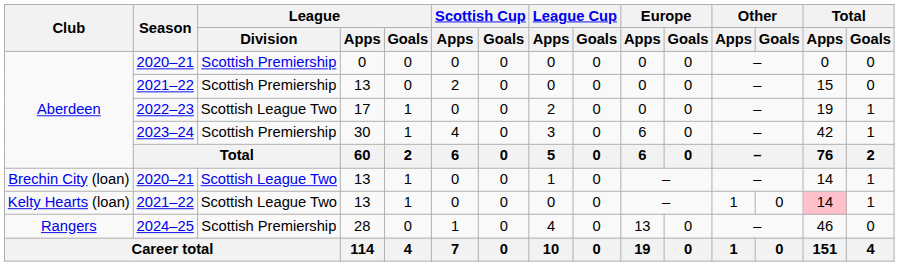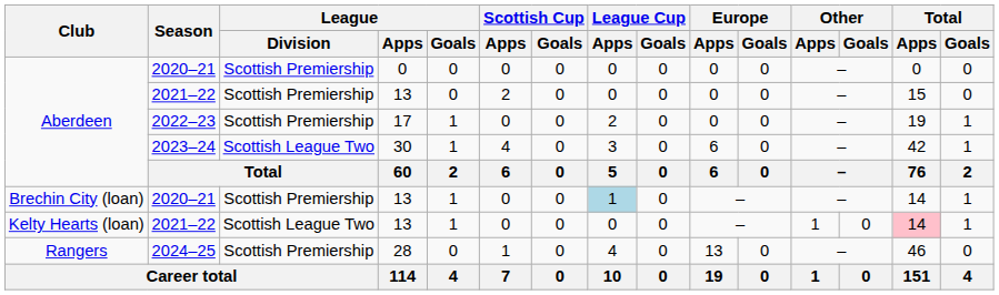2022–23 | League / Division: Scottish League Two -> Scottish Premiership
2023–24 | League / Division: Scottish Premiership -> Scottish League Two
Brechin City (loan) / 2020–21 | League / Division: Scottish League Two -> Scottish Premiership
Brechin City (loan) / 2020–21 | League Cup / Apps: no background -> lightblue background
